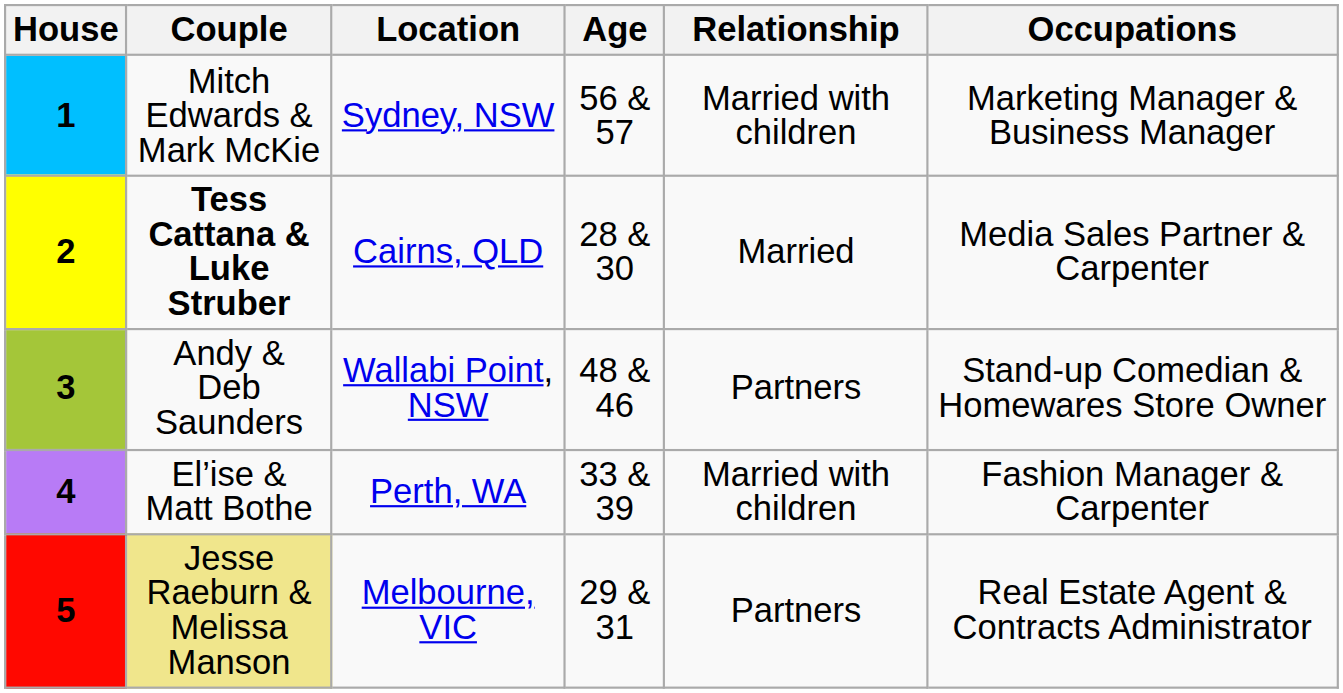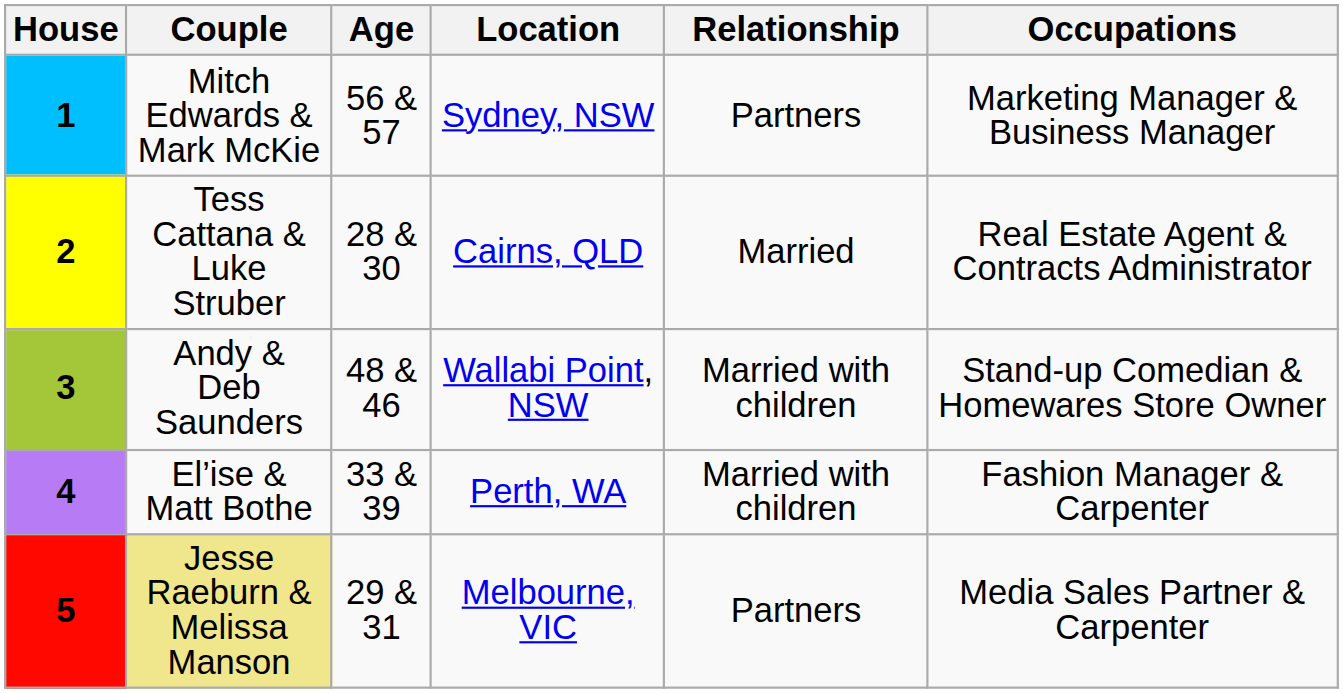columns swapped: Age <-> Location
1 | Relationship: Married with children -> Partners
2 | Couple: bold -> normal
2 | Occupations: Media Sales Partner & Carpenter -> Real Estate Agent & Contracts Administrator
3 | Relationship: Partners -> Married with children
5 | Occupations: Real Estate Agent & Contracts Administrator -> Media Sales Partner & Carpenter
